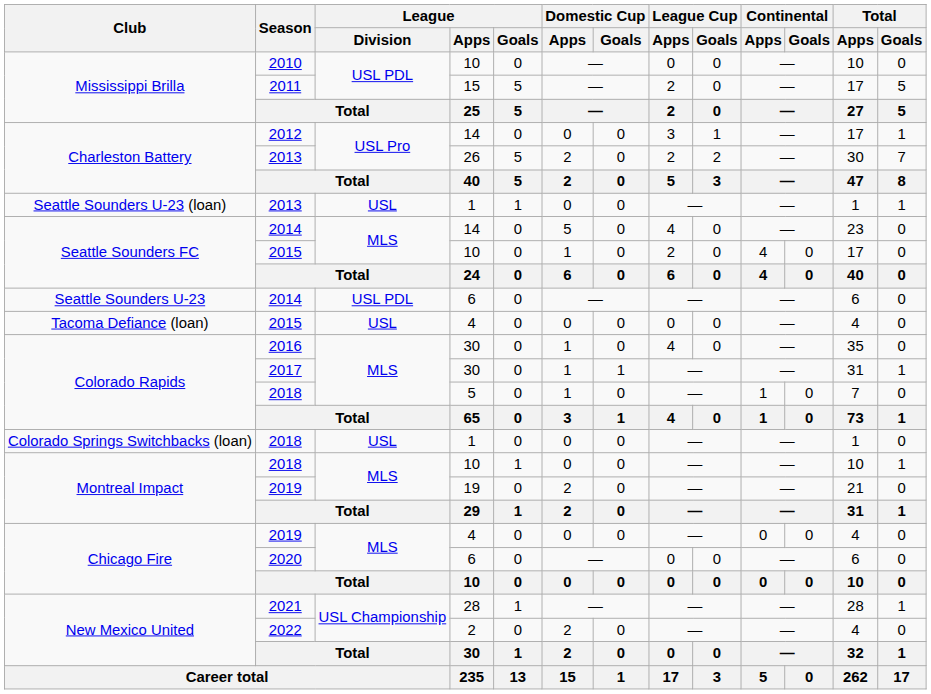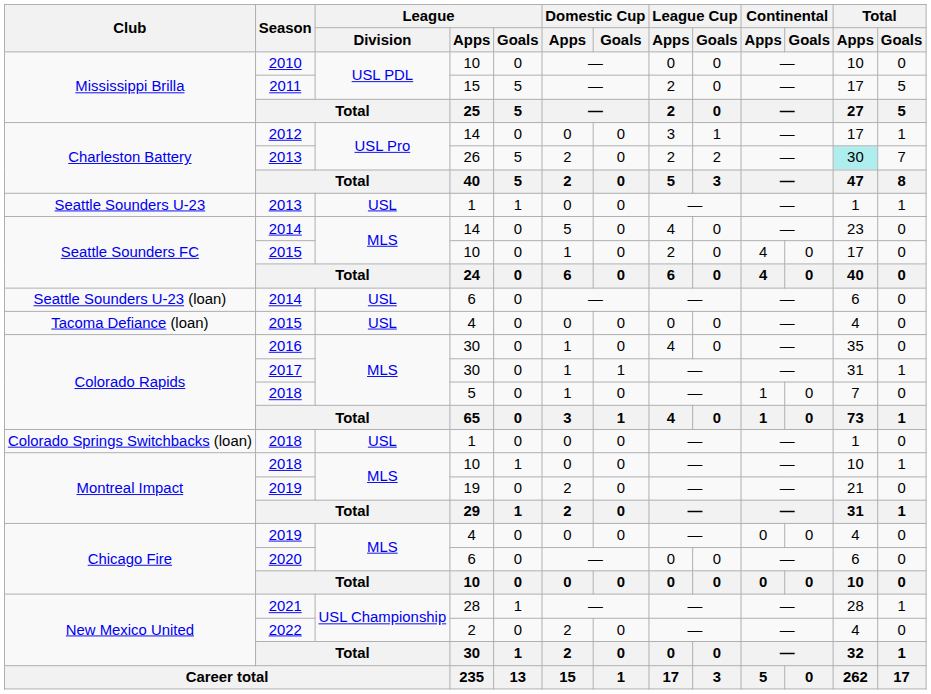2013 / 26 | Total / Apps: no background -> paleturquoise background
2013 / 1 | Club: Seattle Sounders U-23 (loan) -> Seattle Sounders U-23
2014 / 6 | Club: Seattle Sounders U-23 -> Seattle Sounders U-23 (loan)
2014 / 6 | League / Division: USL PDL -> USL
